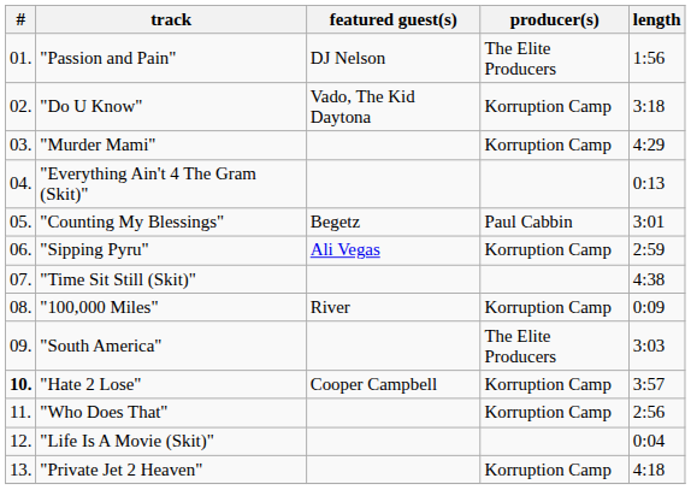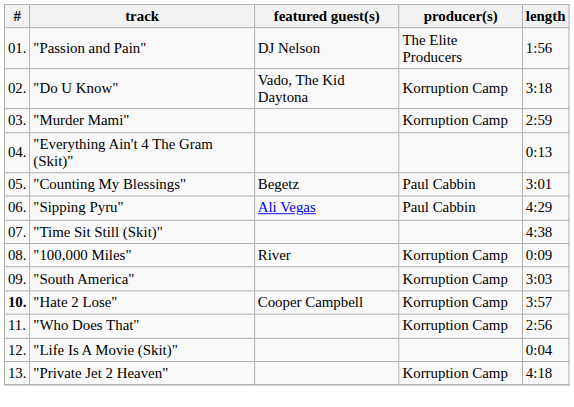"Murder Mami" | length: 4:29 -> 2:59
"Sipping Pyru" | producer(s): Korruption Camp -> Paul Cabbin
"Sipping Pyru" | length: 2:59 -> 4:29
"South America" | producer(s): The Elite Producers -> Korruption Camp
